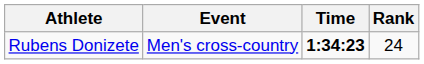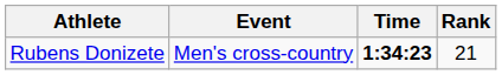Rubens Donizete | Rank: 24 -> 21
